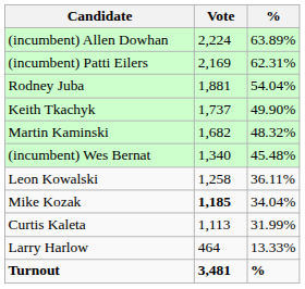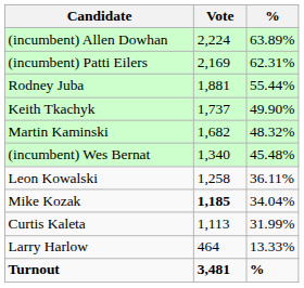Rodney Juba | %: 54.04% -> 55.44%
